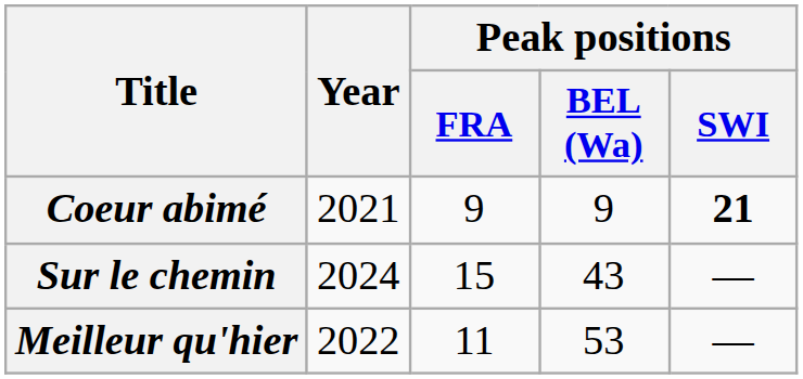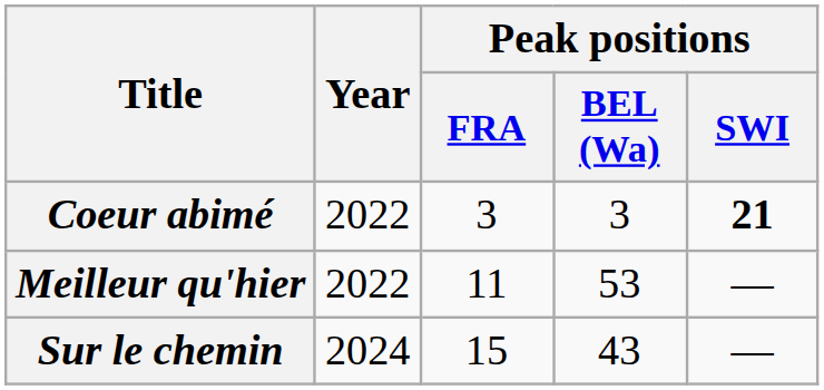Coeur abimé | Year: 2021 -> 2022
Coeur abimé | Peak positions / FRA: 9 -> 3
Coeur abimé | Peak positions / BEL (Wa): 9 -> 3
rows swapped: Meilleur qu'hier <-> Sur le chemin
